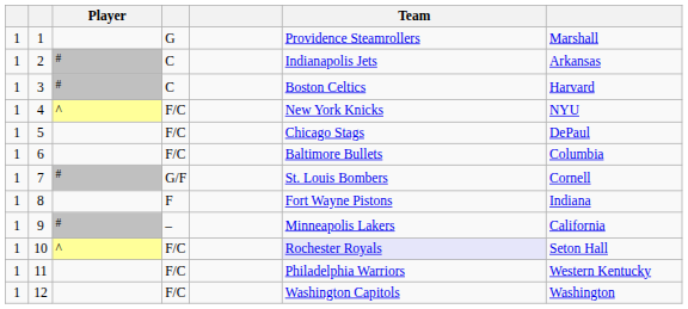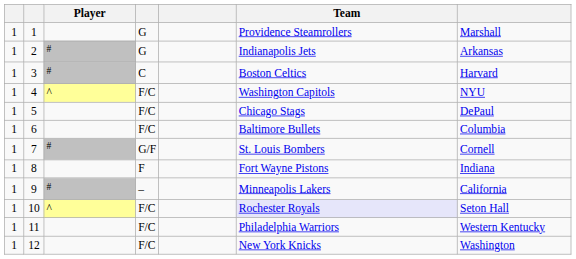2 | column 4: C -> G
4 | Team: New York Knicks -> Washington Capitols
12 | Team: Washington Capitols -> New York Knicks
